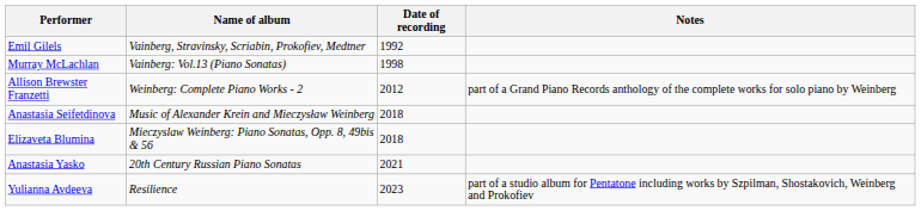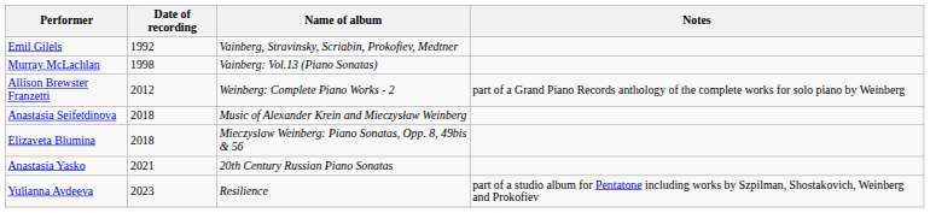columns swapped: Date of recording <-> Name of album
